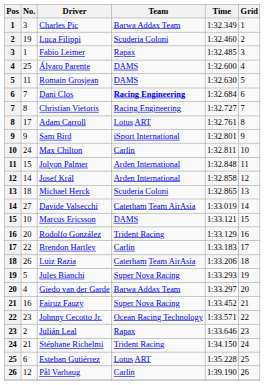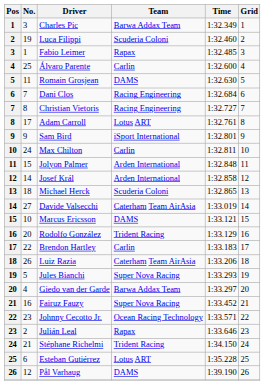Álvaro Parente | Team: DAMS -> Carlin
Dani Clos | Team: bold -> normal
Pål Varhaug | Team: Carlin -> DAMS
